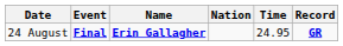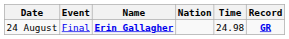24 August | Event: bold -> normal
24 August | Time: 24.95 -> 24.98
